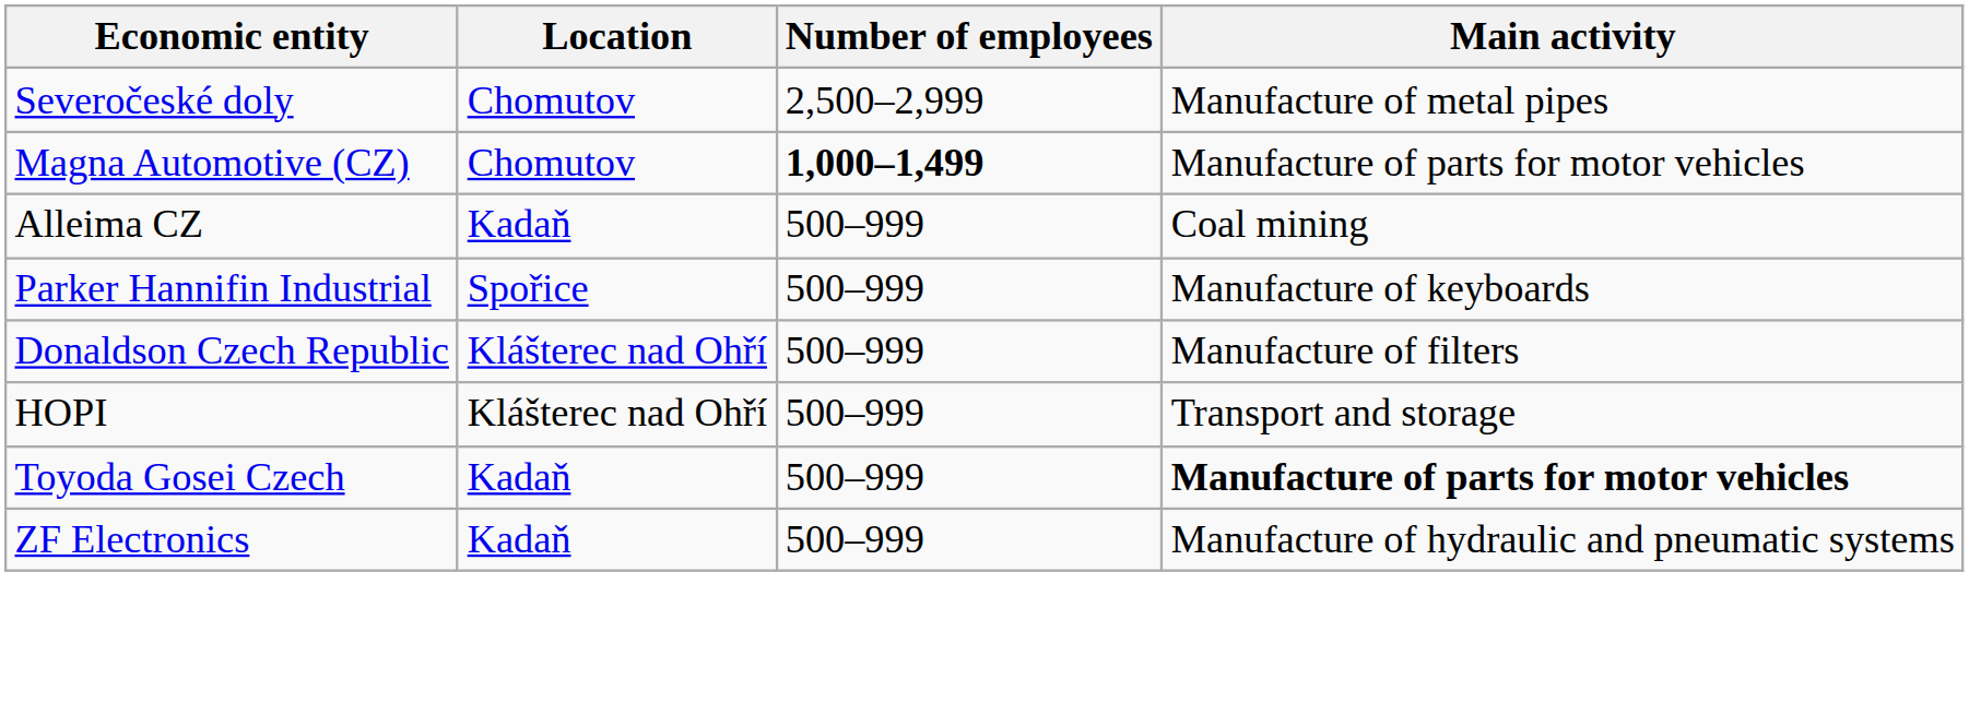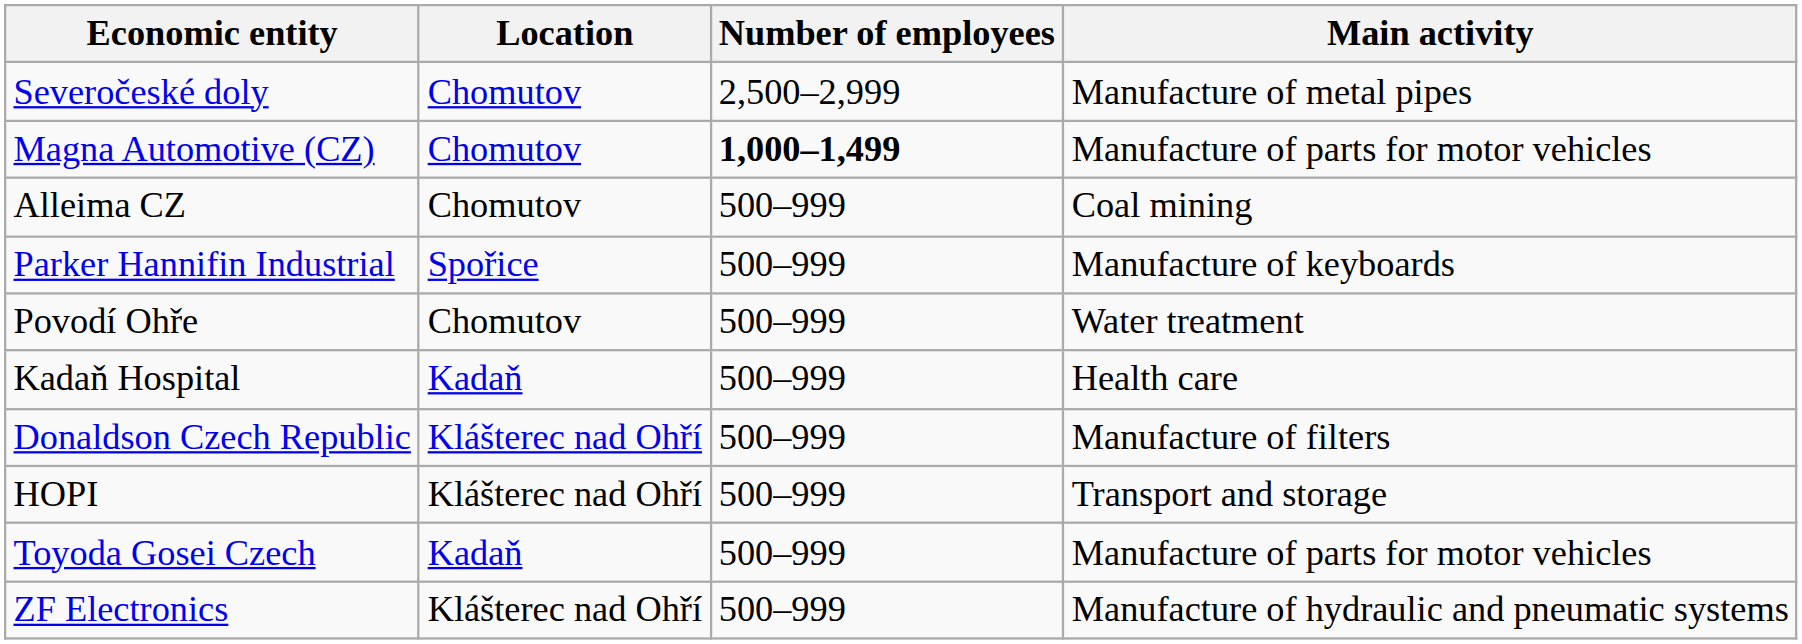Alleima CZ | Location: Kadaň -> Chomutov
+ row: Povodí Ohře | Chomutov | 500–999 | Water treatment
+ row: Kadaň Hospital | Kadaň | 500–999 | Health care
Toyoda Gosei Czech | Main activity: bold -> normal
ZF Electronics | Location: Kadaň -> Klášterec nad Ohří
